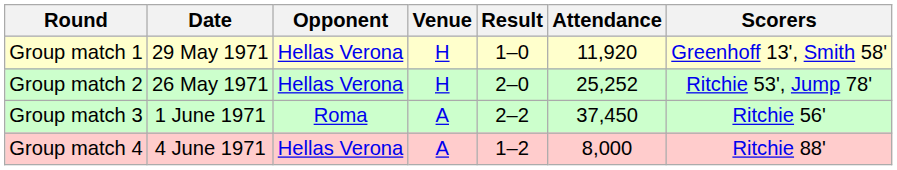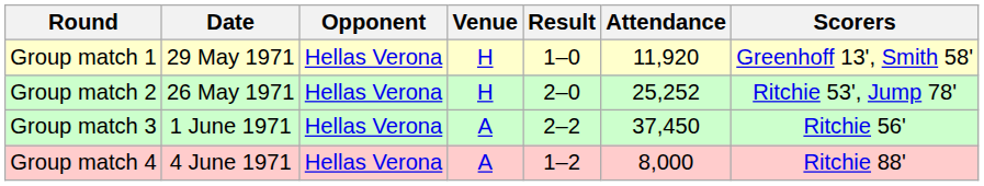Group match 3 | Opponent: Roma -> Hellas Verona
